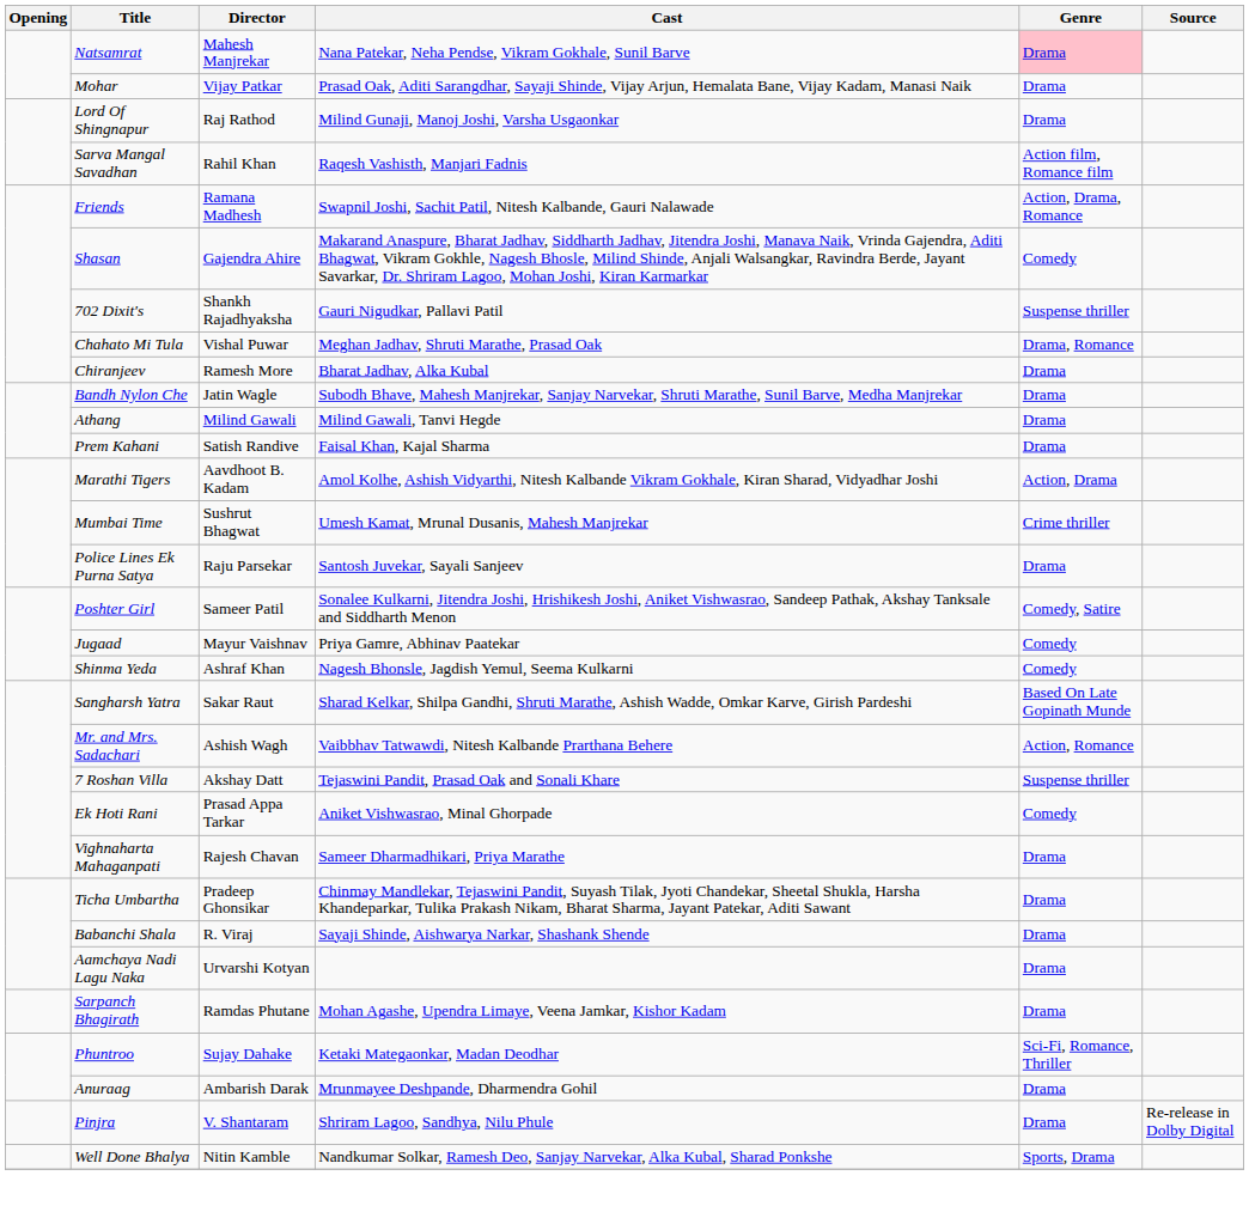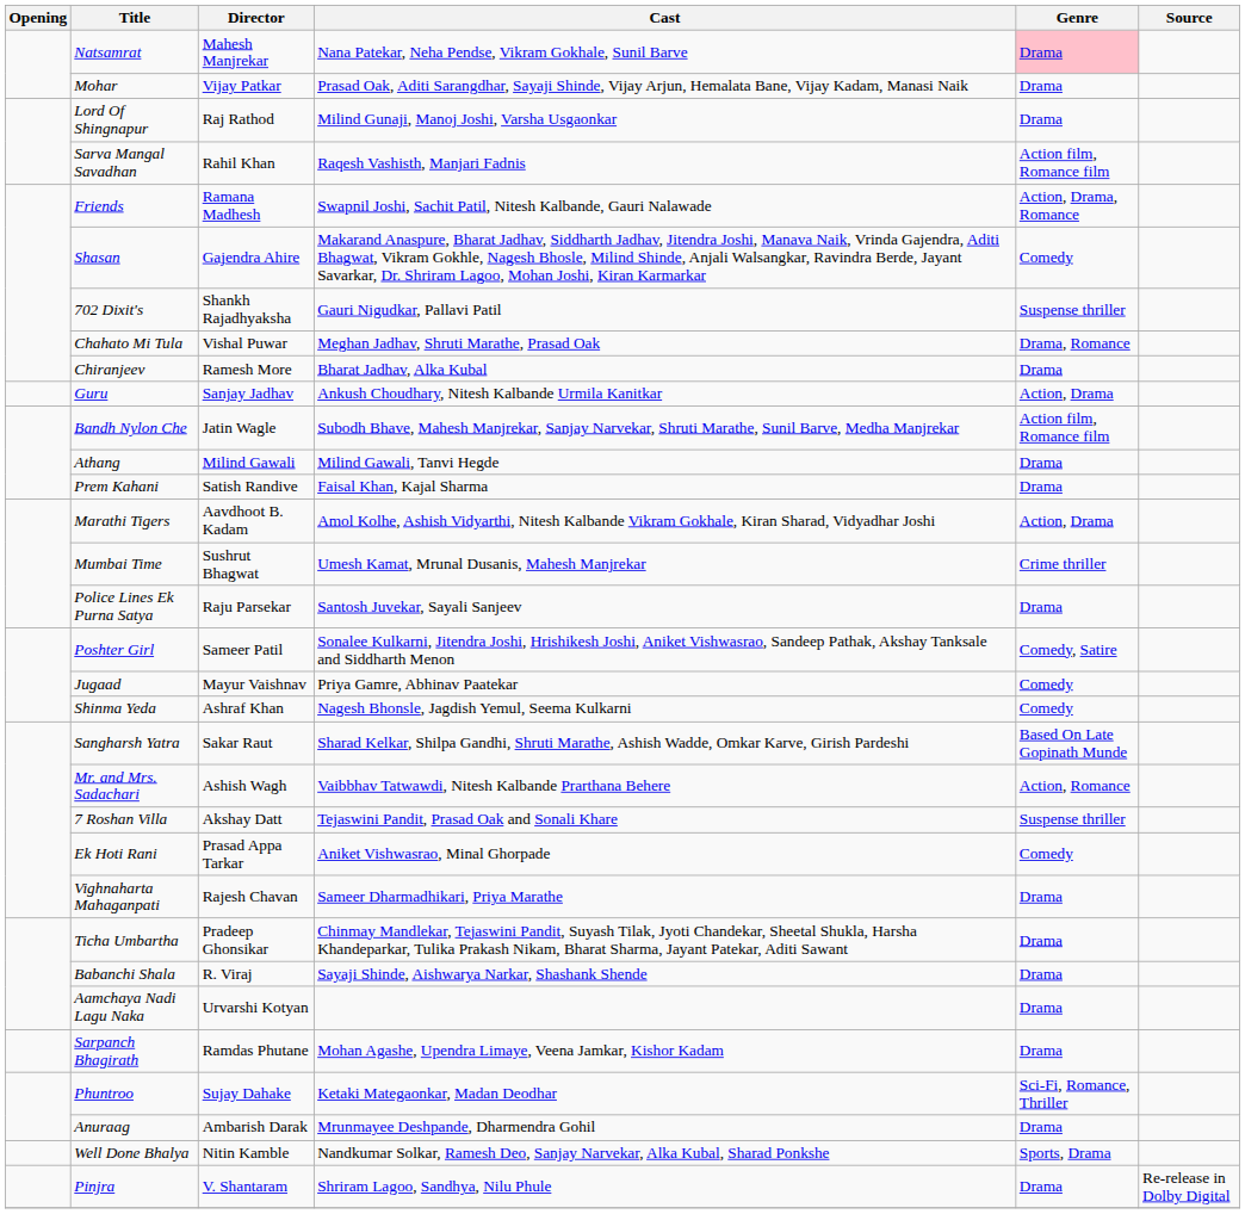+ row: Guru | Sanjay Jadhav | Ankush Choudhary, Nitesh Kalbande Urmila Kanitkar | Action, Drama
Bandh Nylon Che | Genre: Drama -> Action film, Romance film
rows swapped: Pinjra <-> Well Done Bhalya
